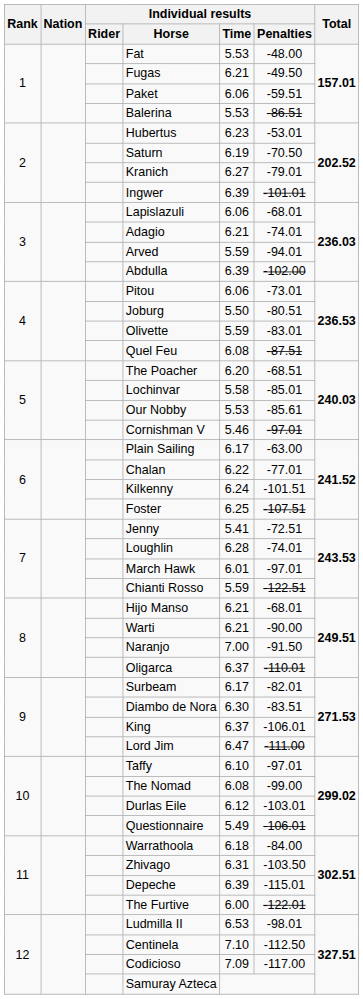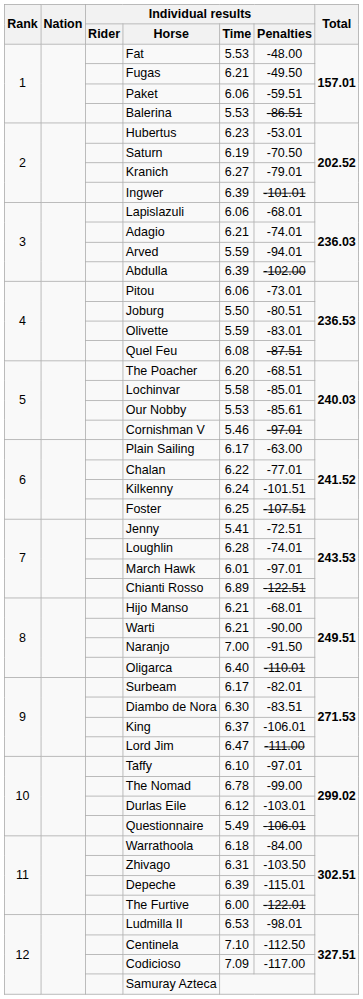Chianti Rosso | Individual results / Time: 5.59 -> 6.89
Oligarca | Individual results / Time: 6.37 -> 6.40
The Nomad | Individual results / Time: 6.08 -> 6.78
